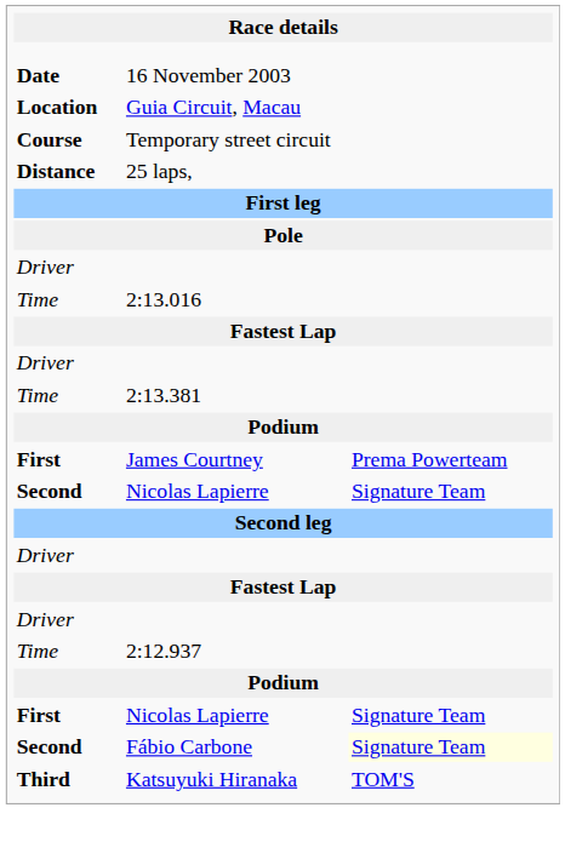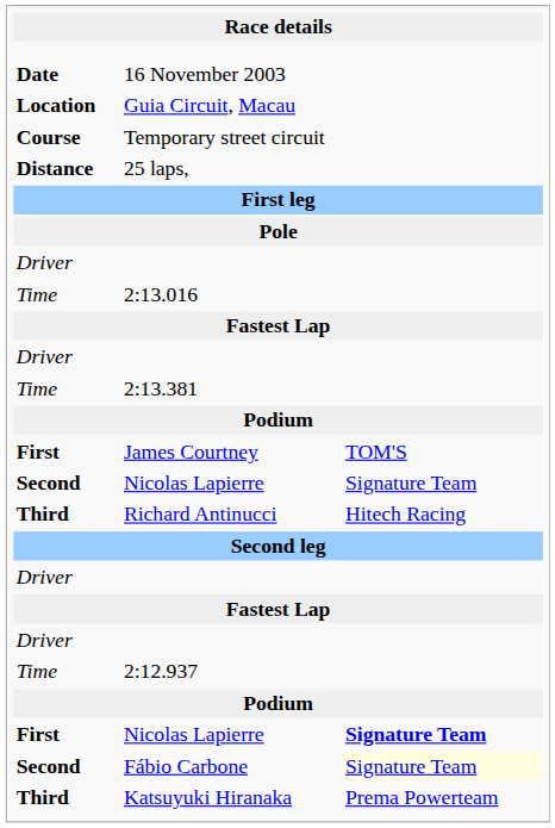James Courtney | column 3: Prema Powerteam -> TOM'S
+ row: Third | Richard Antinucci | Hitech Racing
First / Nicolas Lapierre | column 3: normal -> bold
Katsuyuki Hiranaka | column 3: TOM'S -> Prema Powerteam
